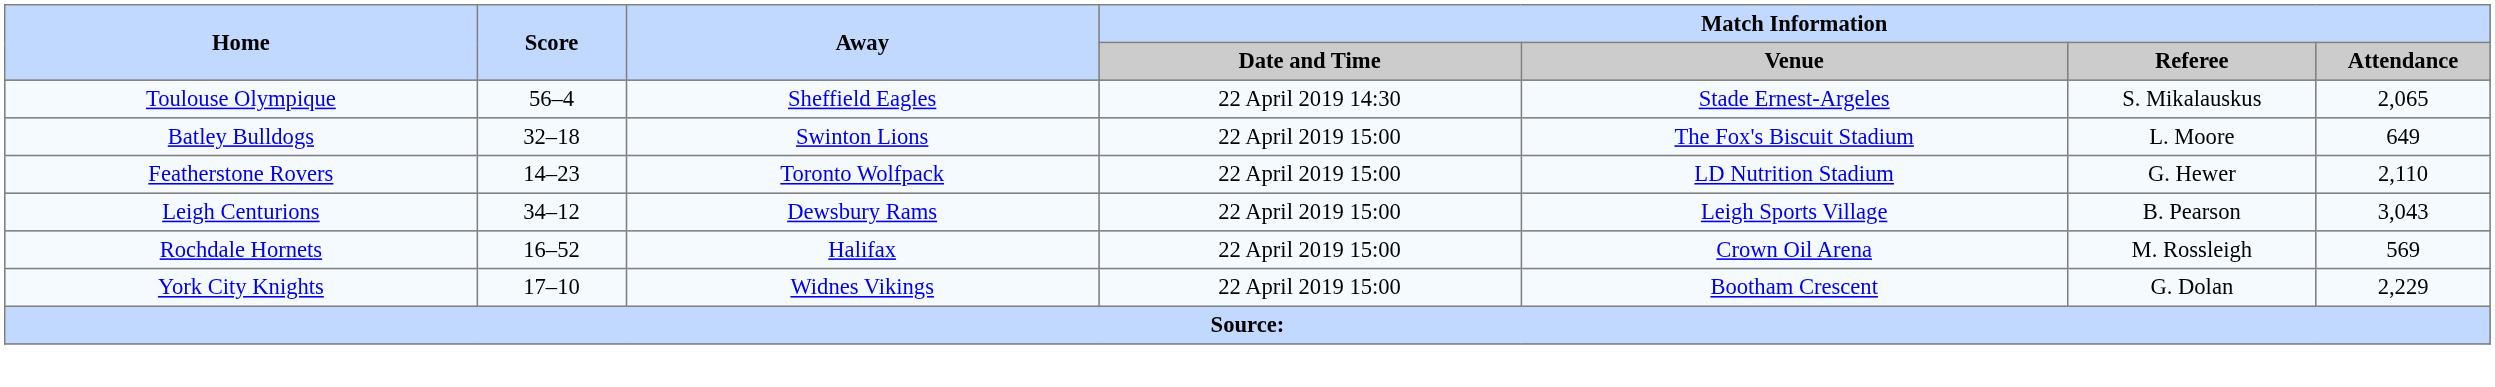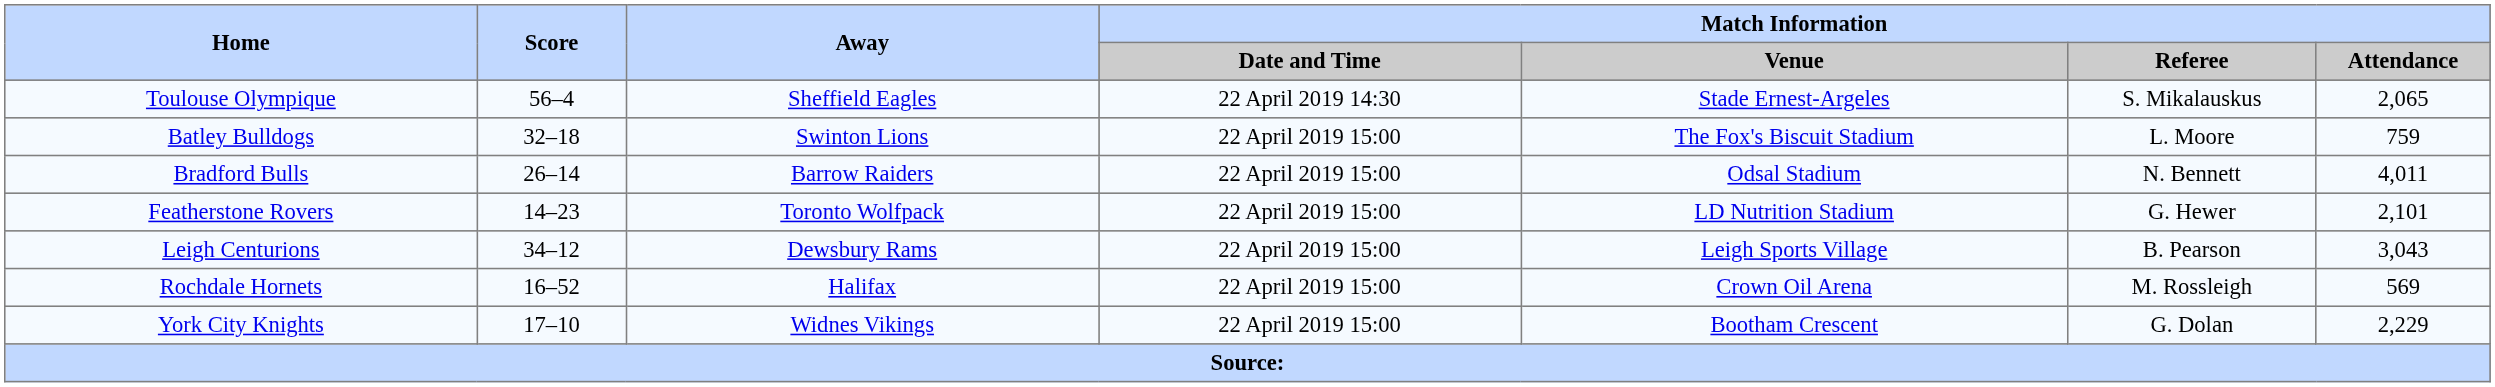Batley Bulldogs | Match Information / Attendance: 649 -> 759
+ row: Bradford Bulls | 26–14 | Barrow Raiders | 22 April 2019 15:00 | Odsal Stadium | N. Bennett | 4,011
Featherstone Rovers | Match Information / Attendance: 2,110 -> 2,101
